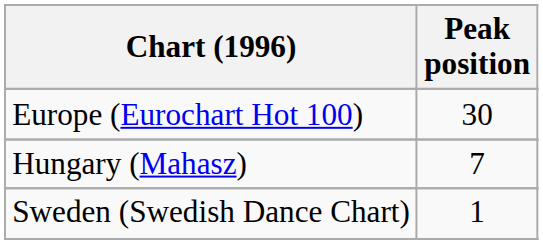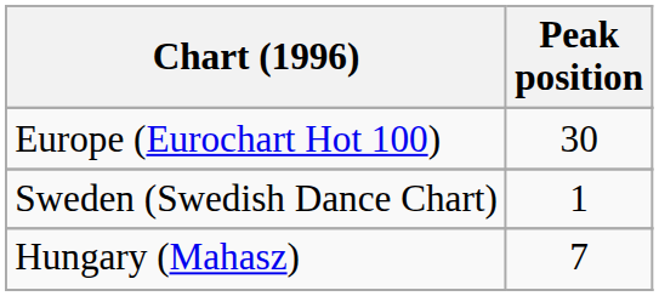rows swapped: Hungary (Mahasz) <-> Sweden (Swedish Dance Chart)
